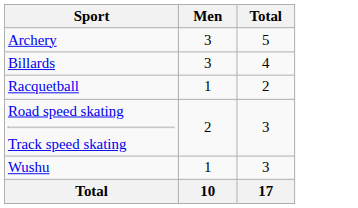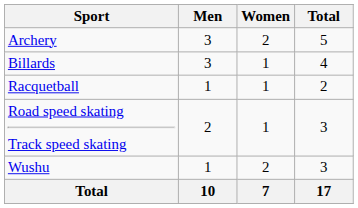+ column: Women | 2 | 1 | 1 | 1 | 2 | 7
